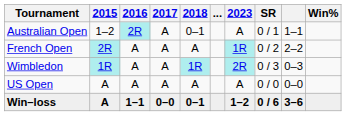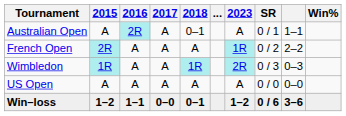Australian Open | 2015: 1–2 -> A
Win–loss | 2015: A -> 1–2
